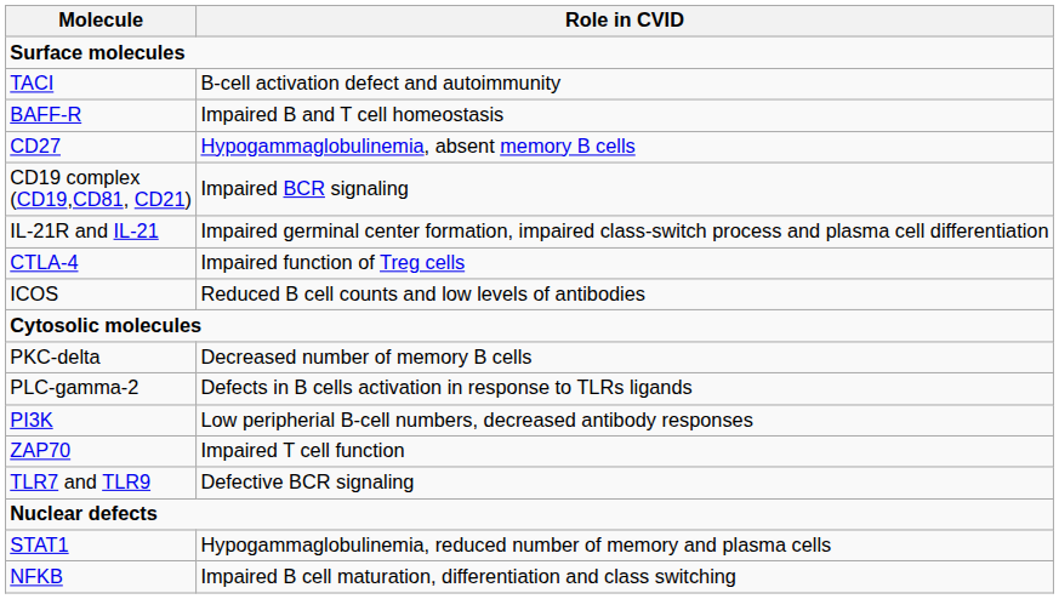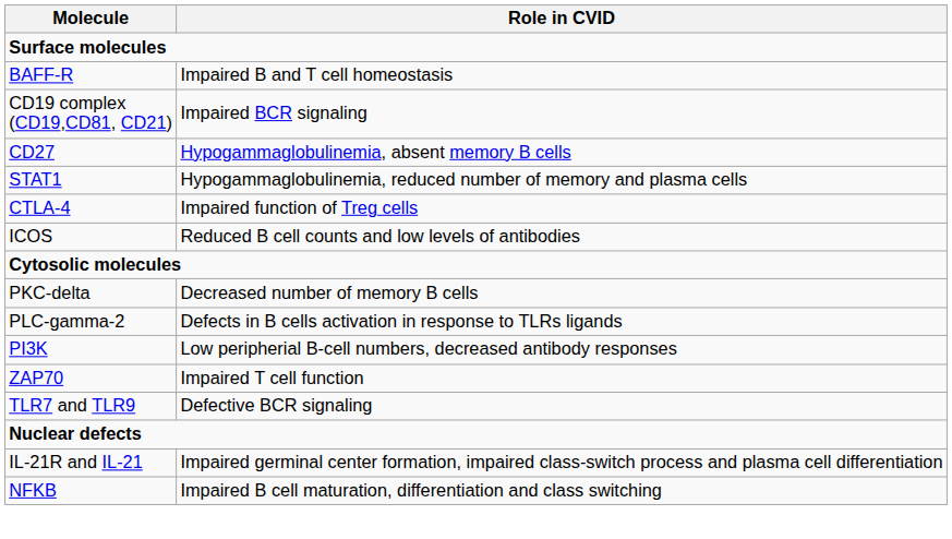- row: TACI | B-cell activation defect and autoimmunity
rows swapped: CD27 <-> CD19 complex (CD19,CD81, CD21)
rows swapped: IL-21R and IL-21 <-> STAT1
